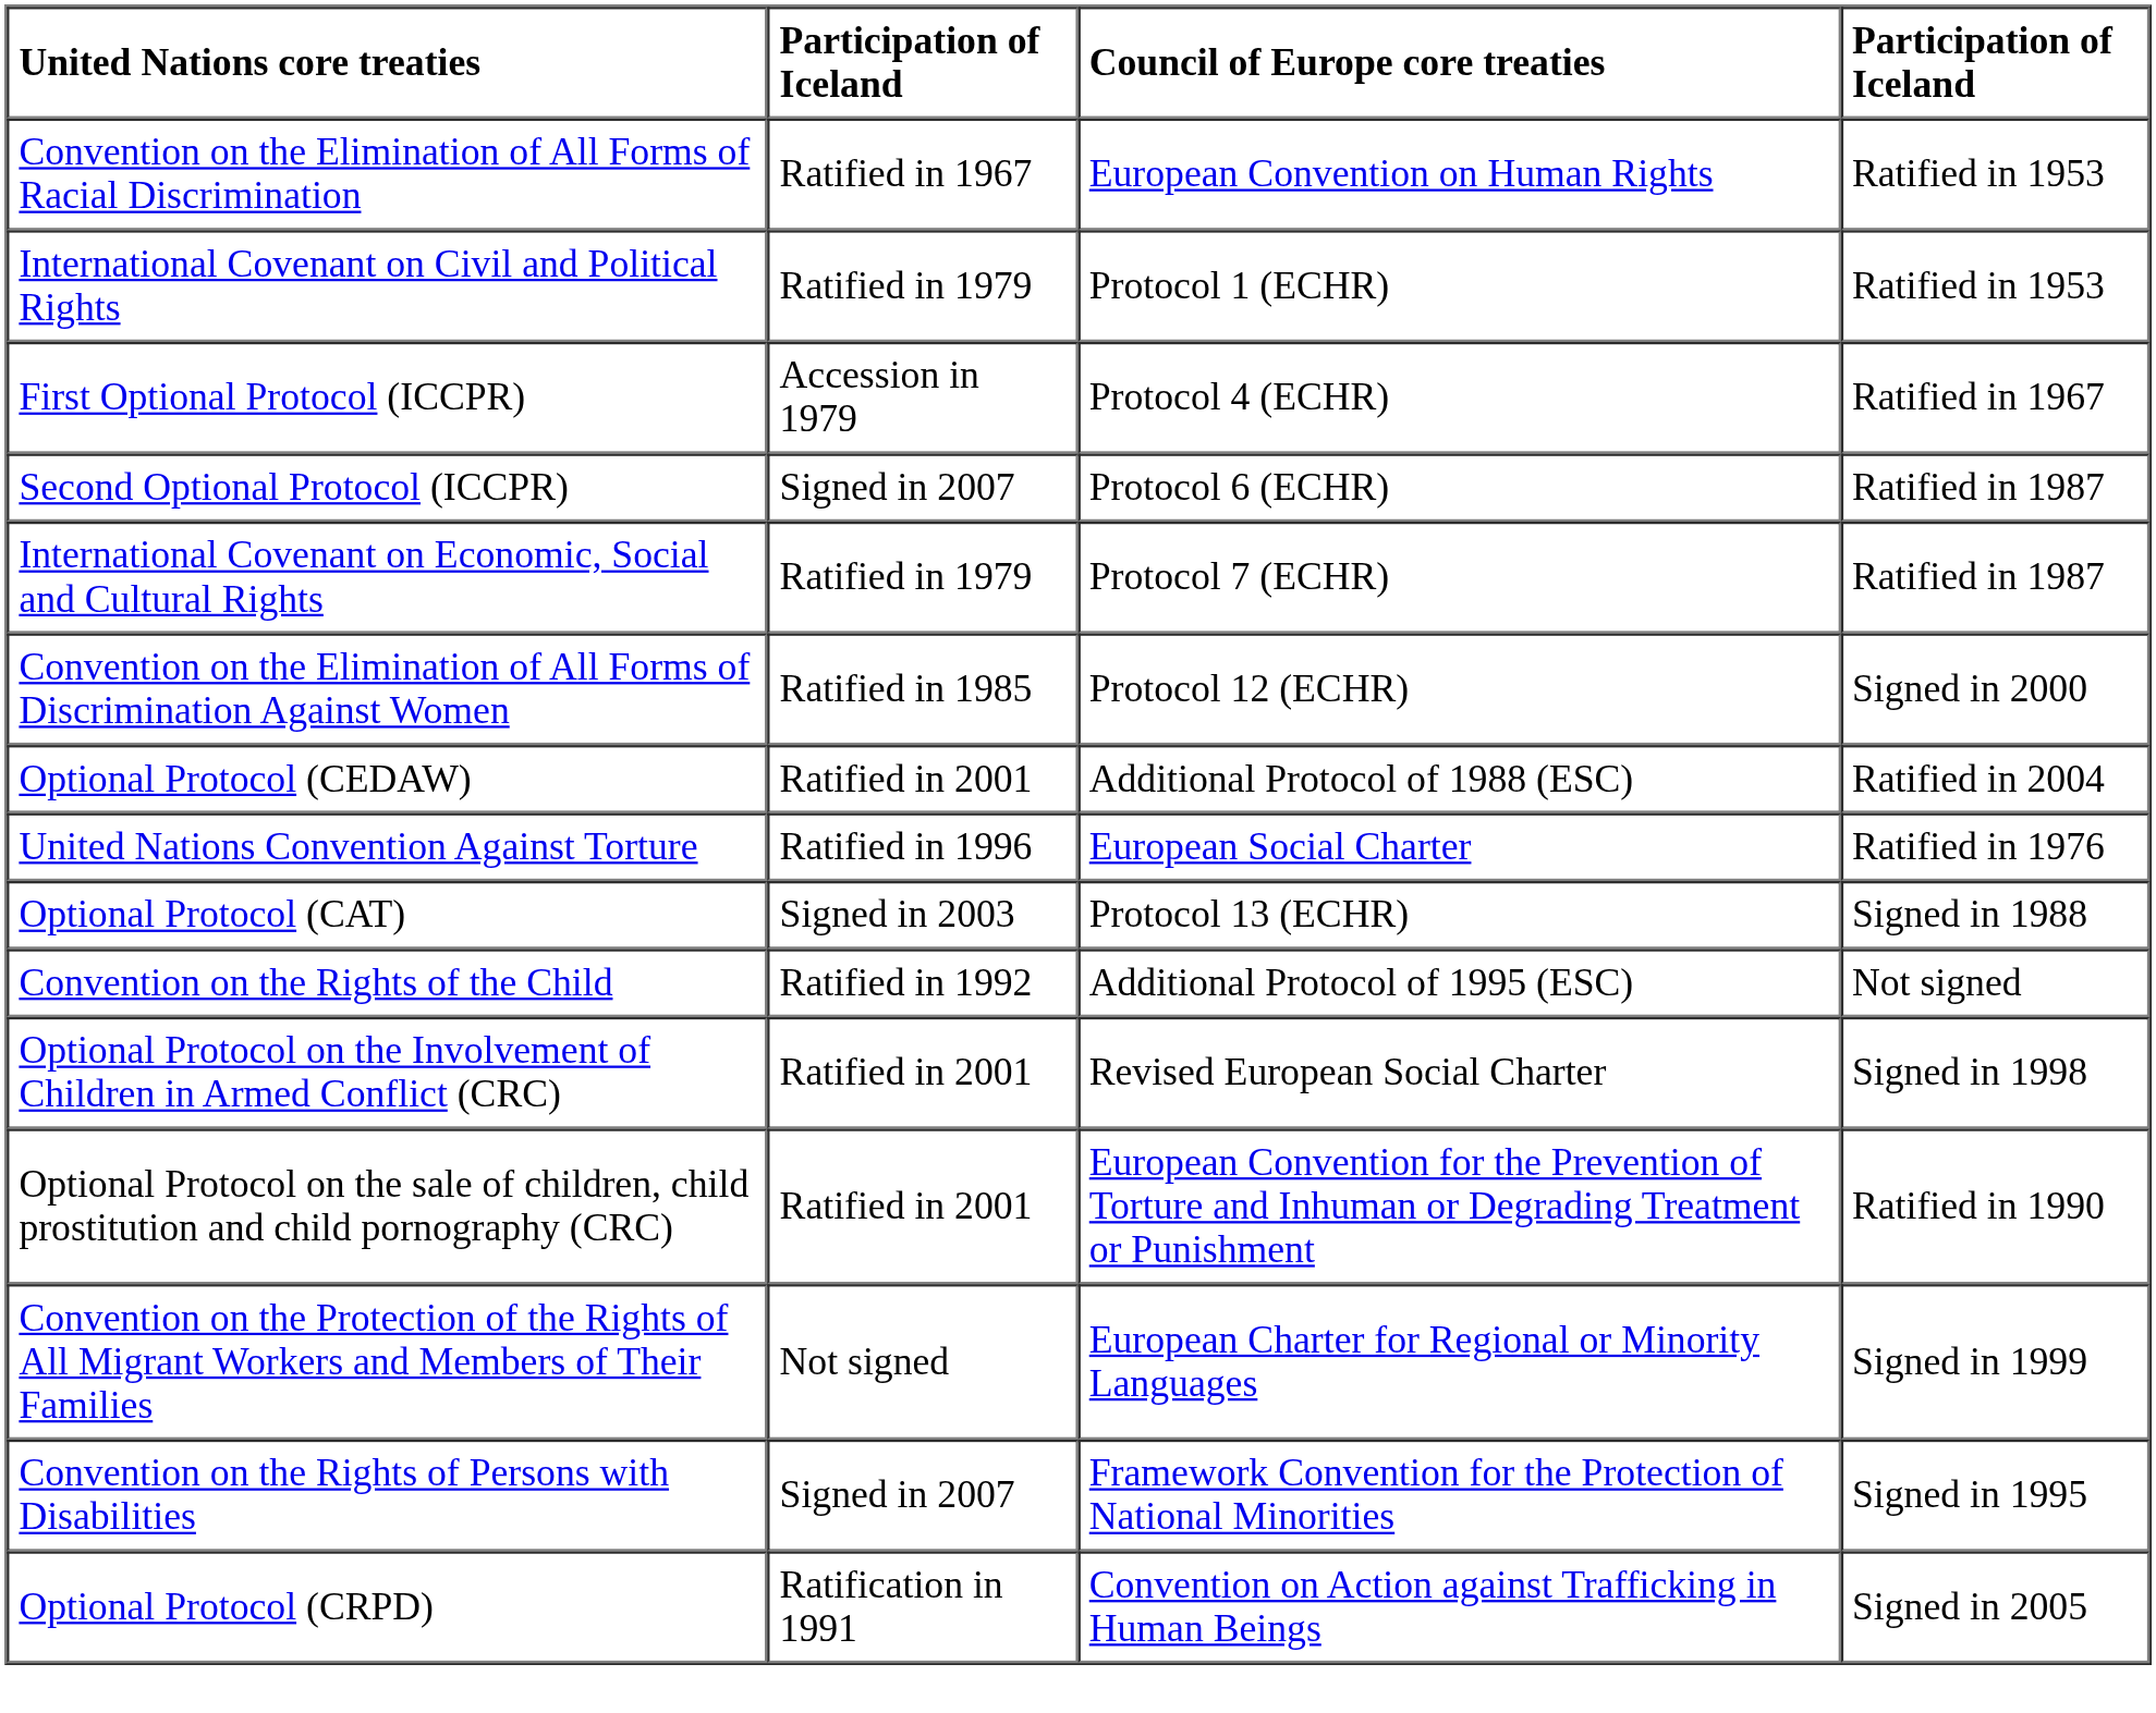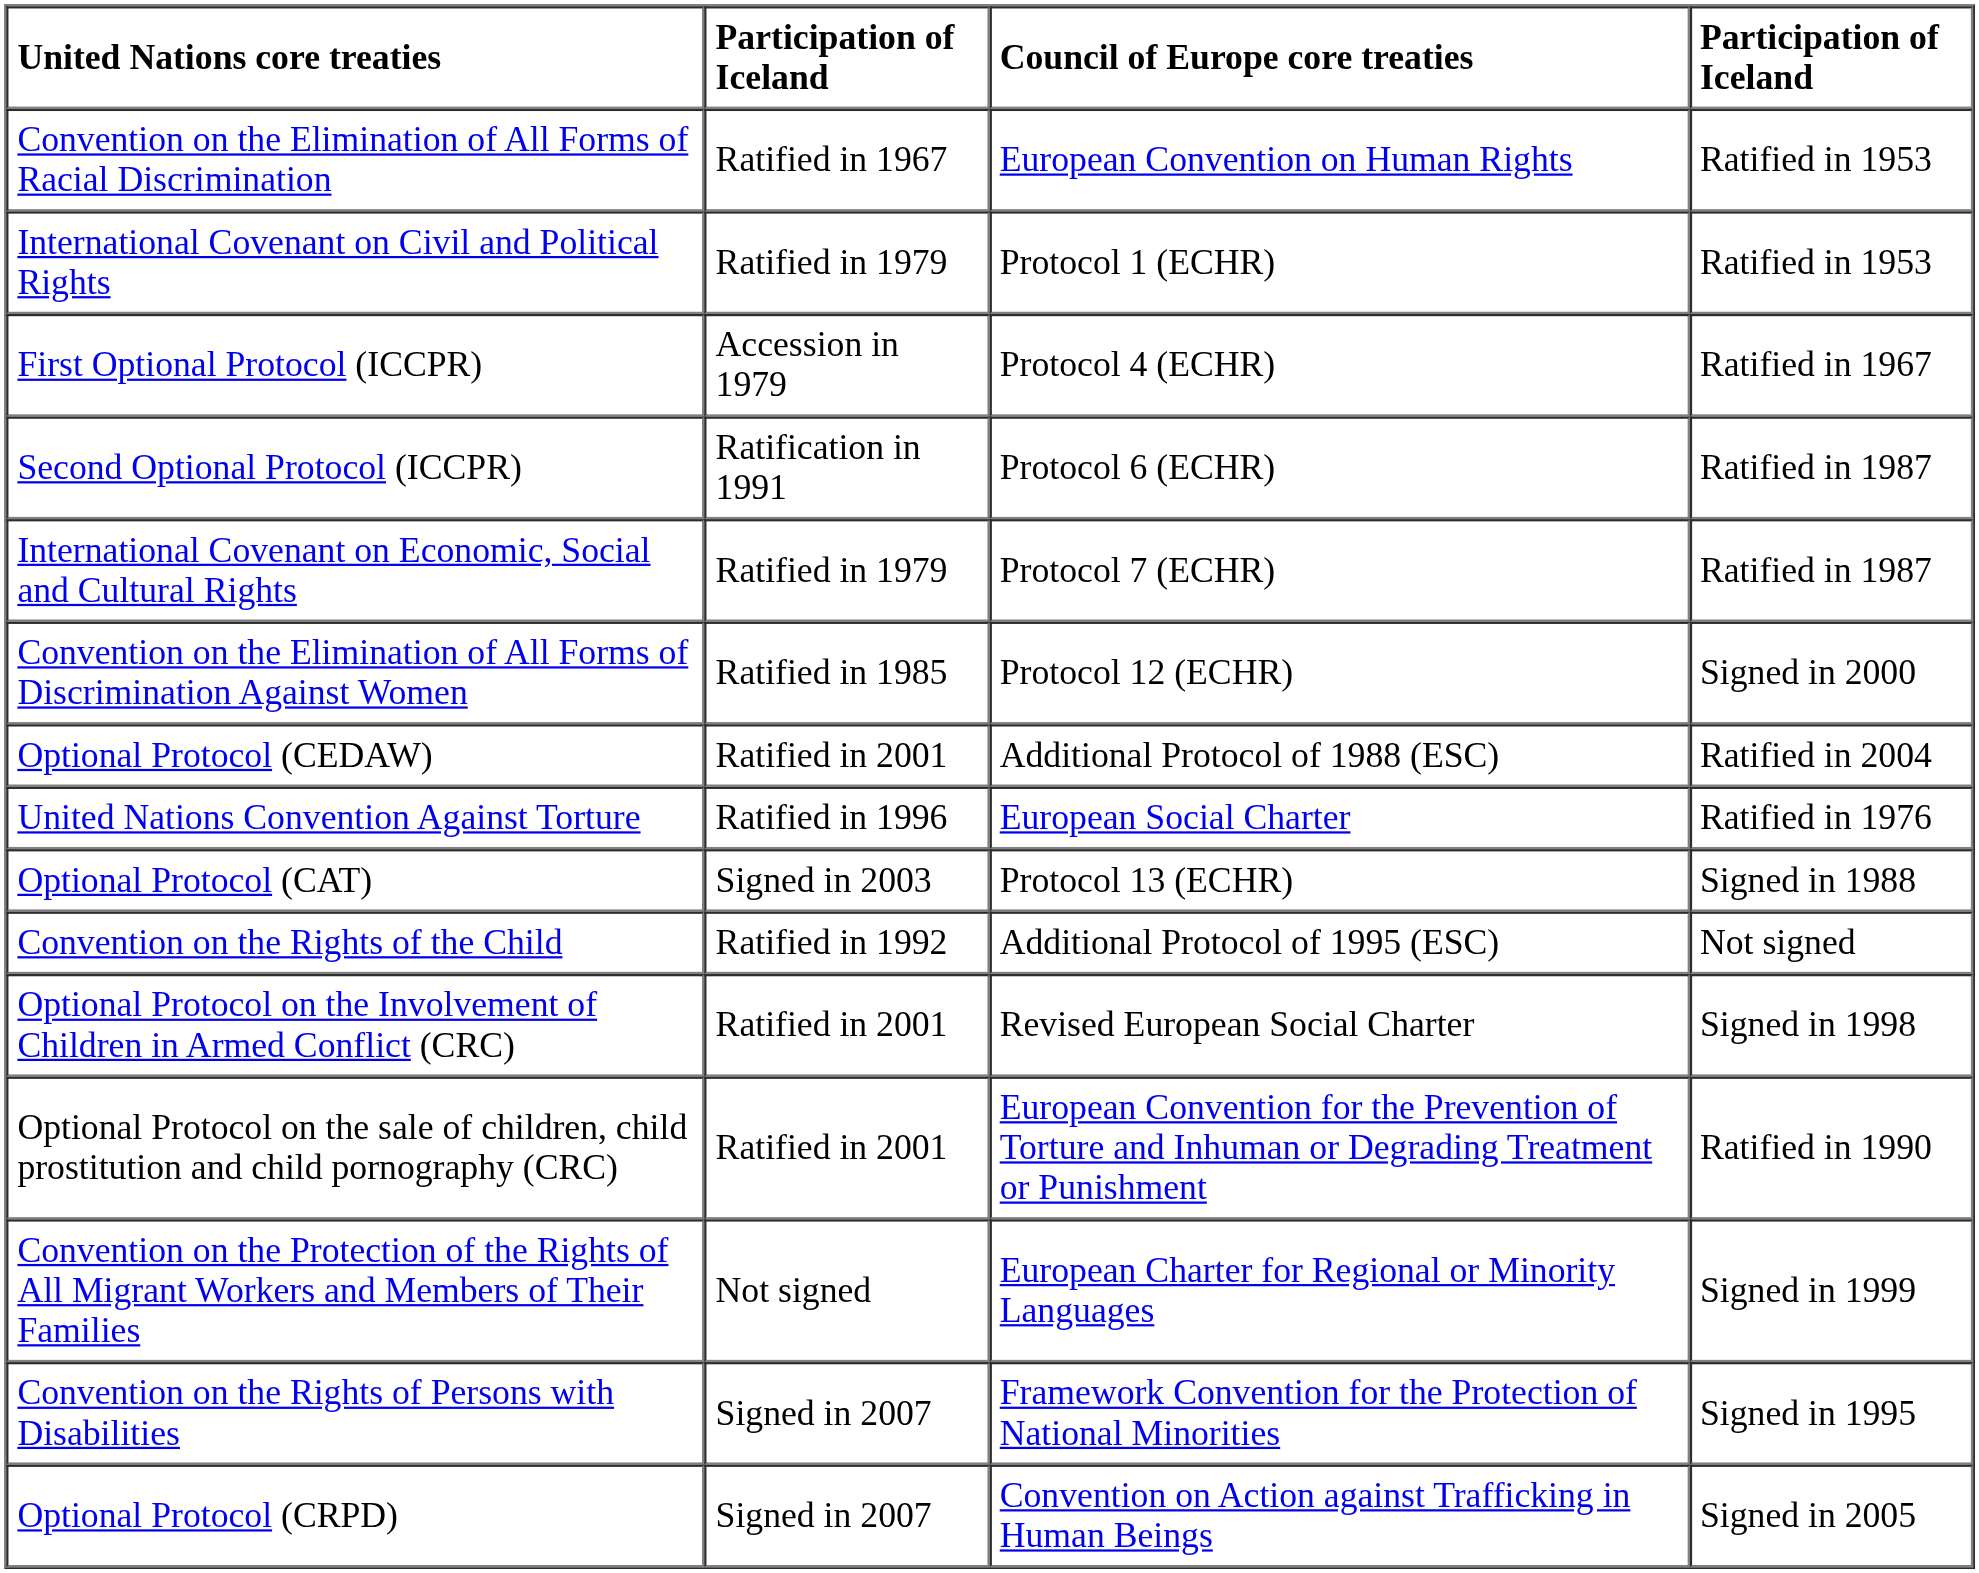Second Optional Protocol (ICCPR) | column 2: Signed in 2007 -> Ratification in 1991
Optional Protocol (CRPD) | column 2: Ratification in 1991 -> Signed in 2007
